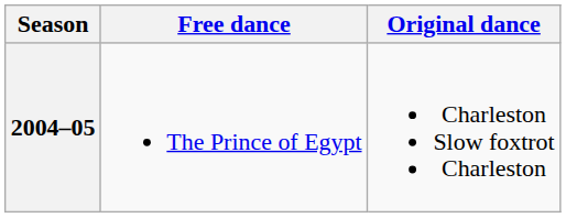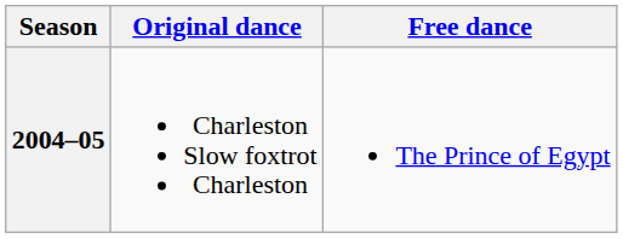columns swapped: Original dance <-> Free dance
